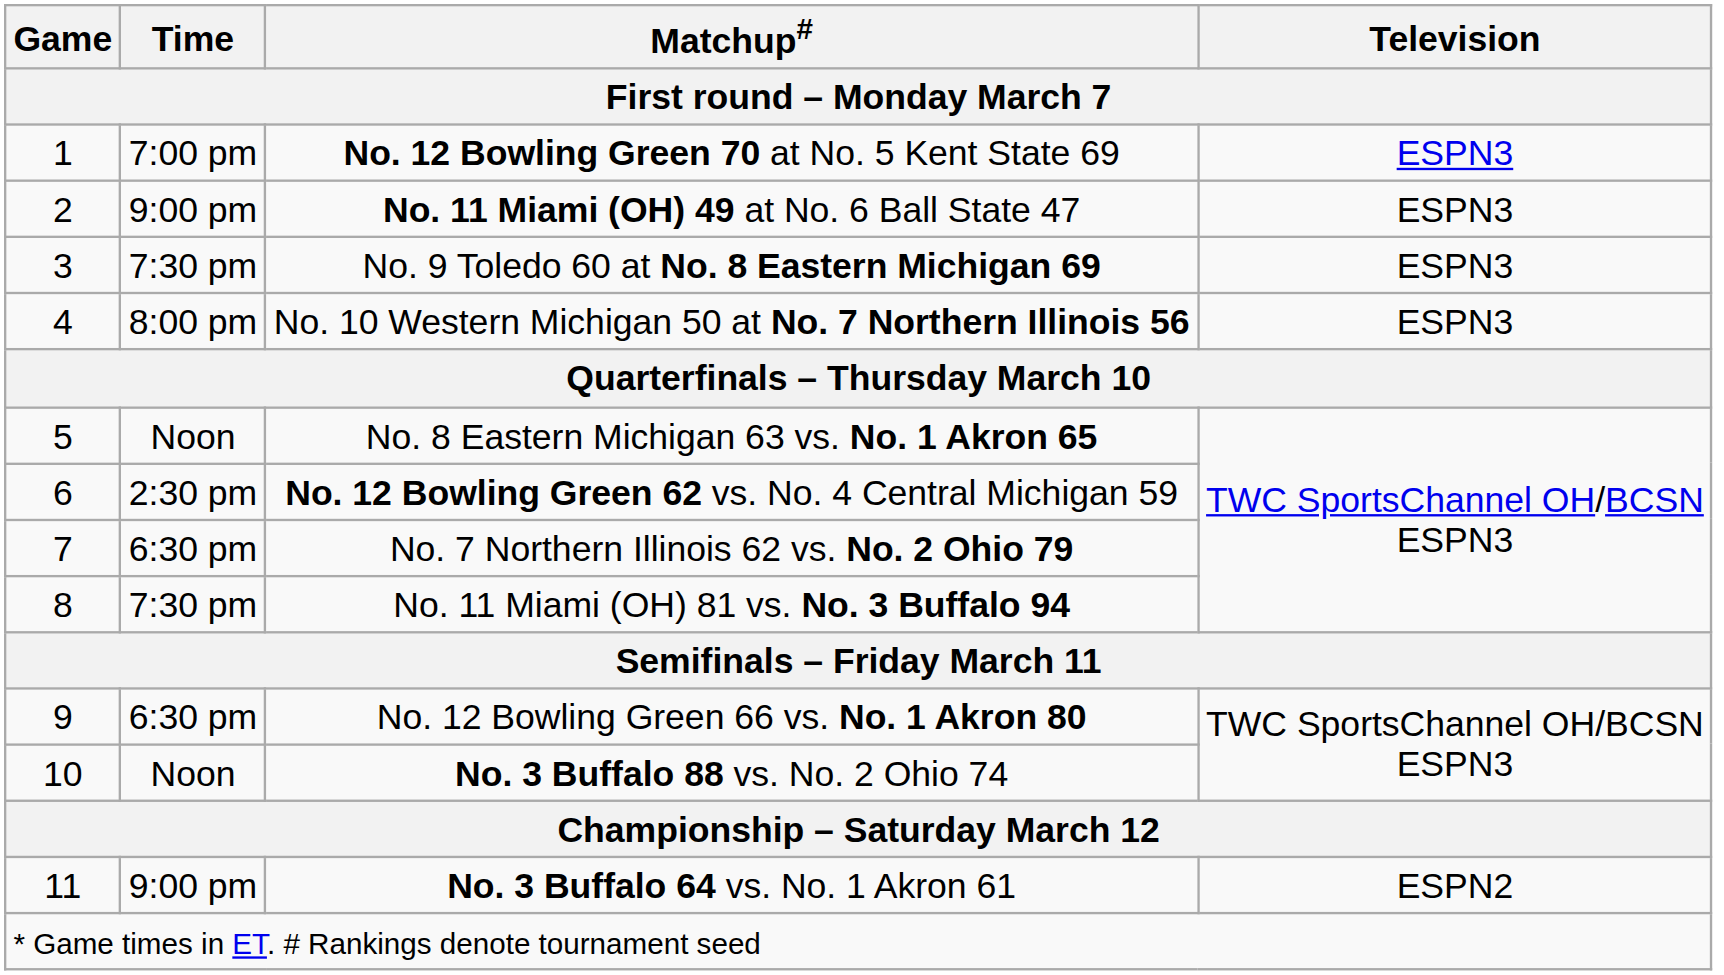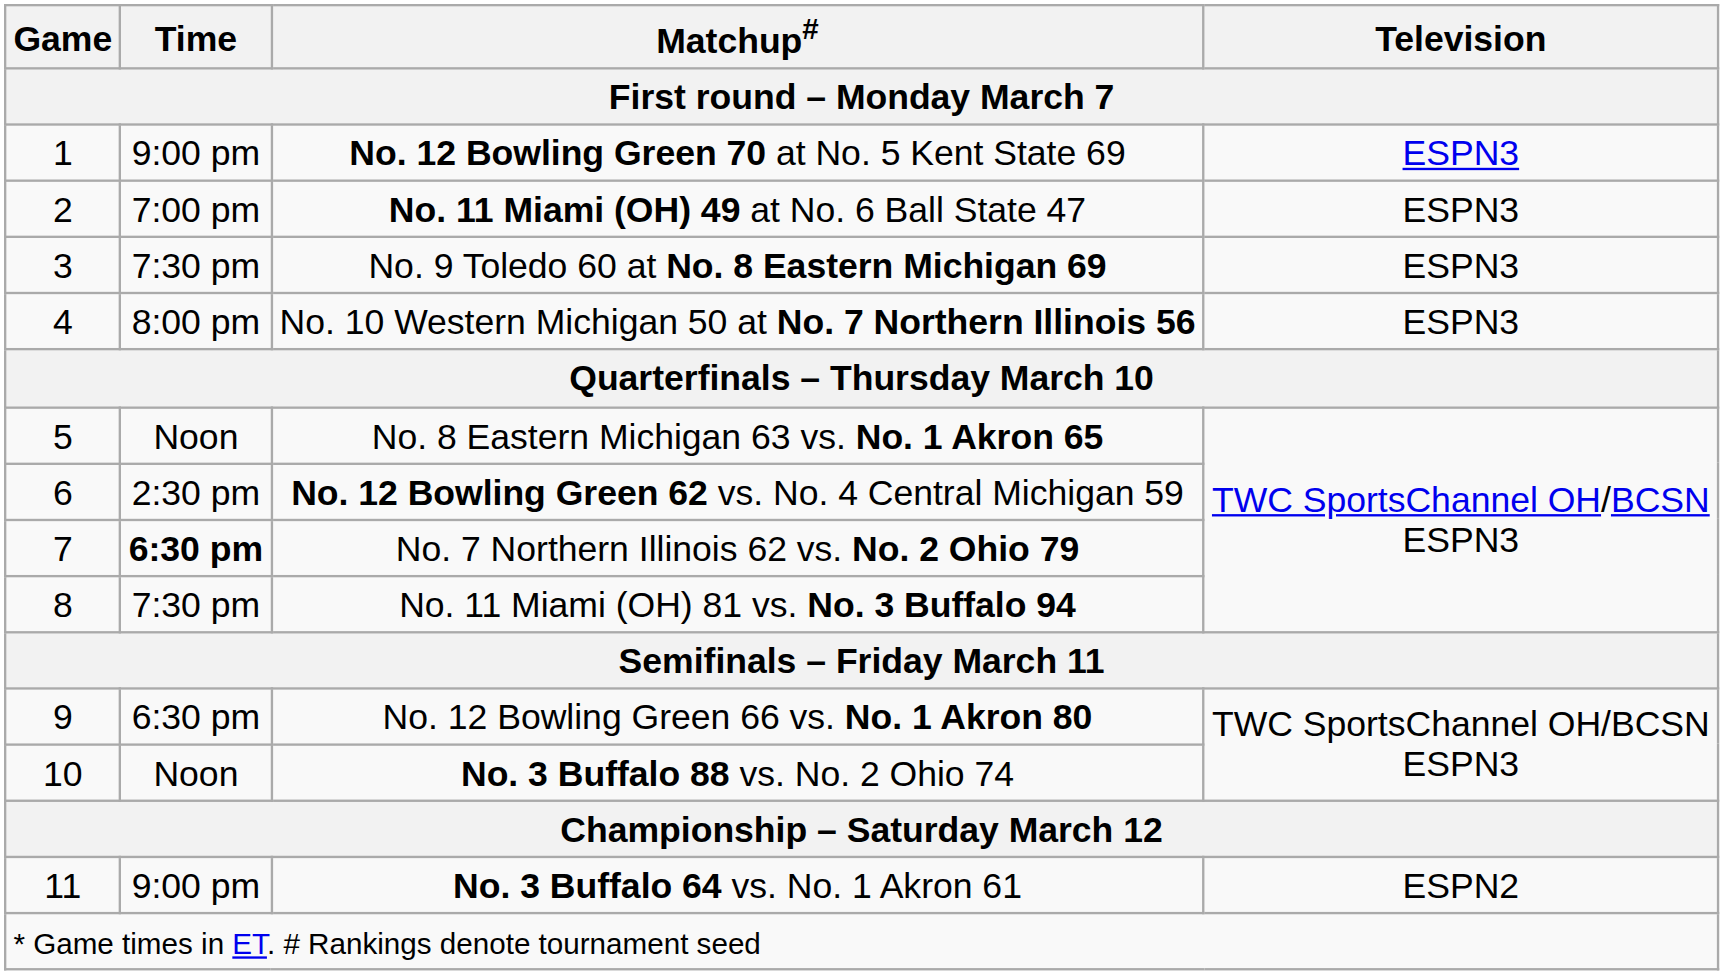No. 12 Bowling Green 70 at No. 5 Kent State 69 | Time: 7:00 pm -> 9:00 pm
No. 11 Miami (OH) 49 at No. 6 Ball State 47 | Time: 9:00 pm -> 7:00 pm
No. 7 Northern Illinois 62 vs. No. 2 Ohio 79 | Time: normal -> bold
